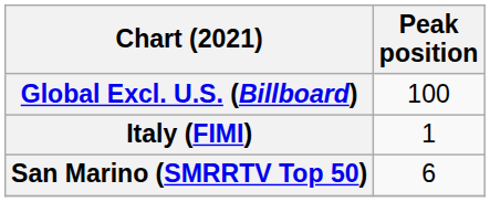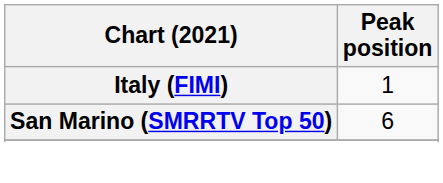- row: Global Excl. U.S. (Billboard) | 100
